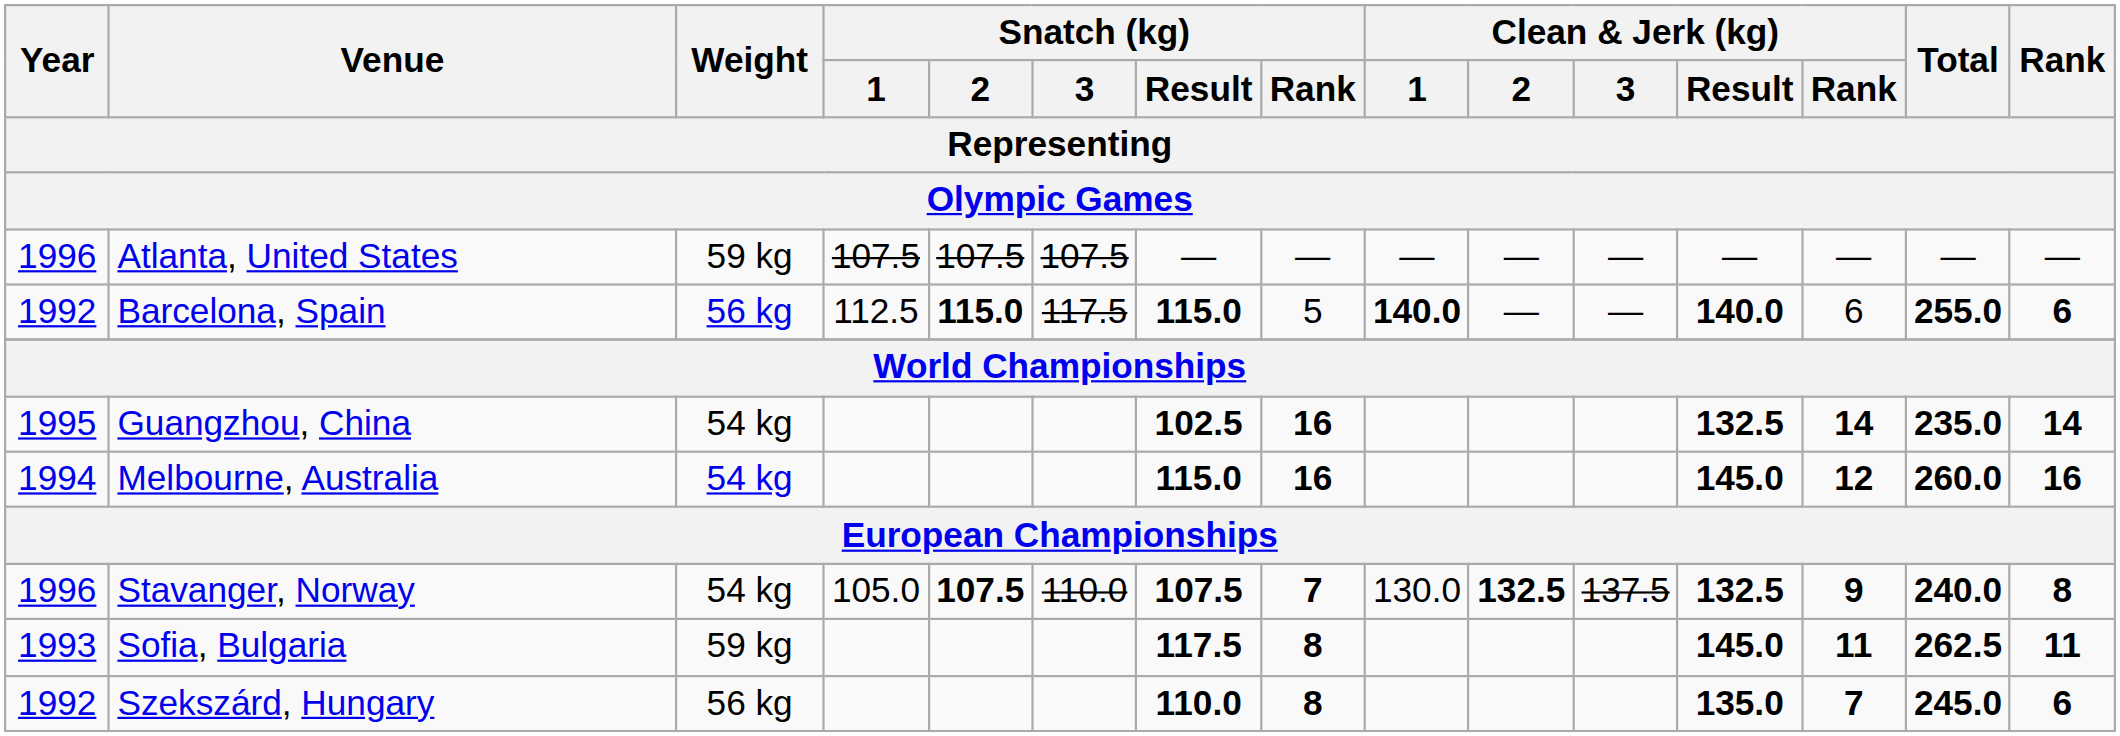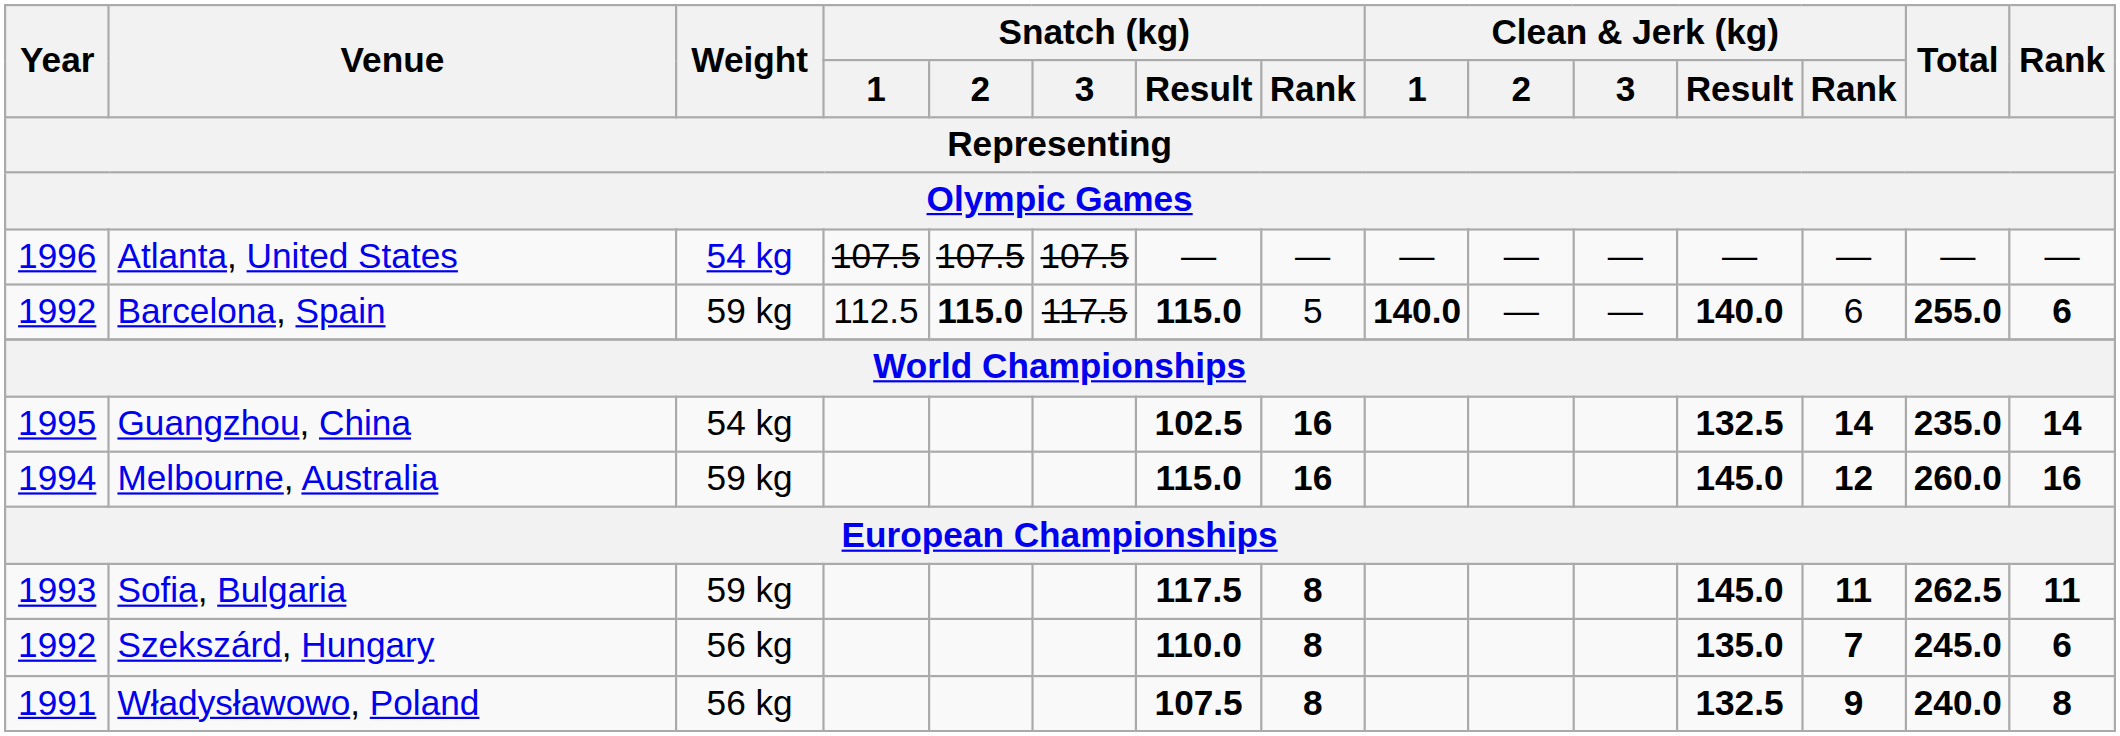Atlanta, United States | Weight: 59 kg -> 54 kg
Barcelona, Spain | Weight: 56 kg -> 59 kg
Melbourne, Australia | Weight: 54 kg -> 59 kg
- row: 1996 | Stavanger, Norway | 54 kg | 105.0 | 107.5 | 110.0 | 107.5 | 7 | 130.0 | 132.5 | 137.5 | 132.5 | 9 | 240.0 | 8
+ row: 1991 | Władysławowo, Poland | 56 kg | 107.5 | 8 | 132.5 | 9 | 240.0 | 8
